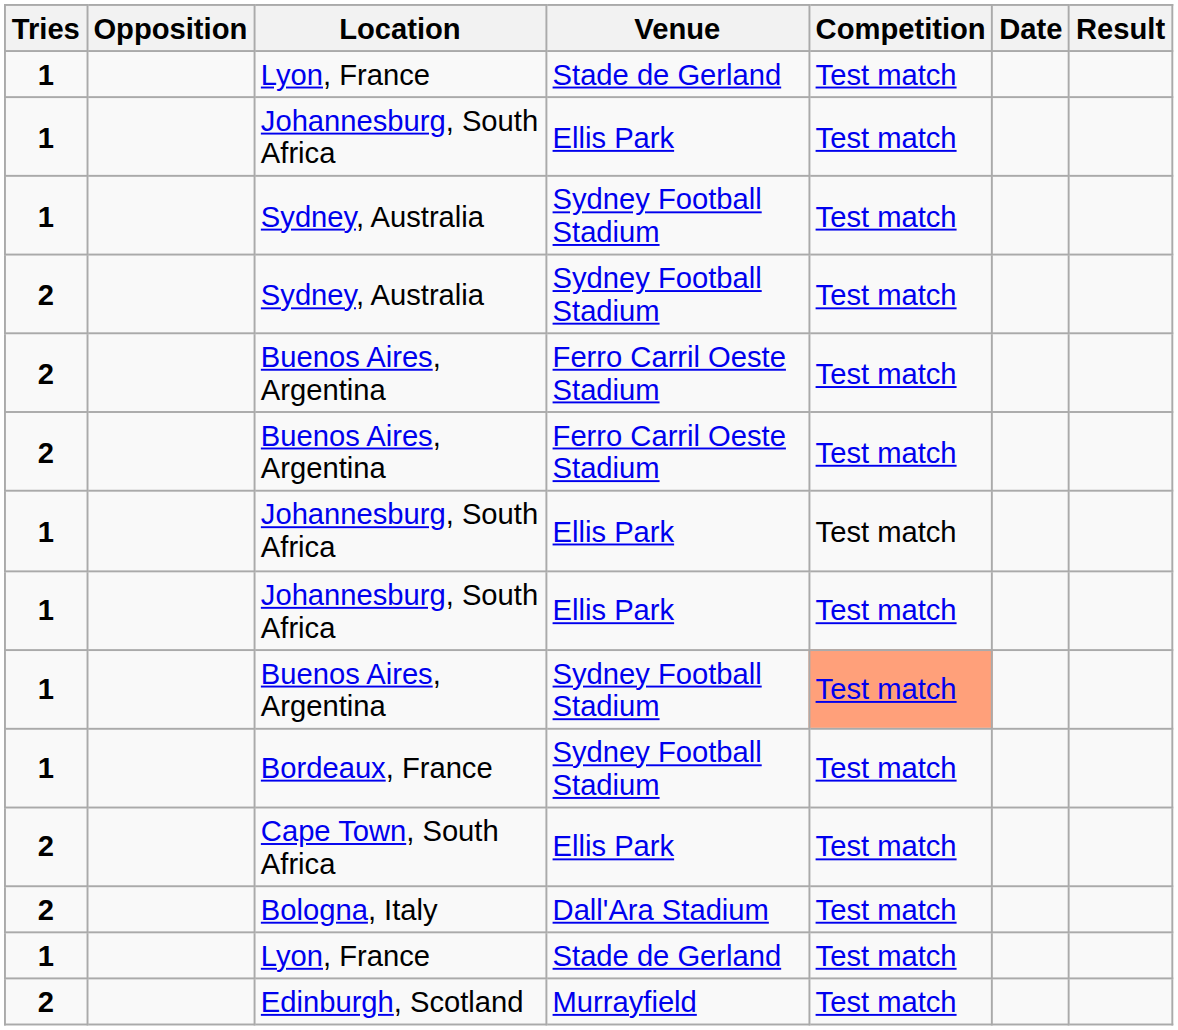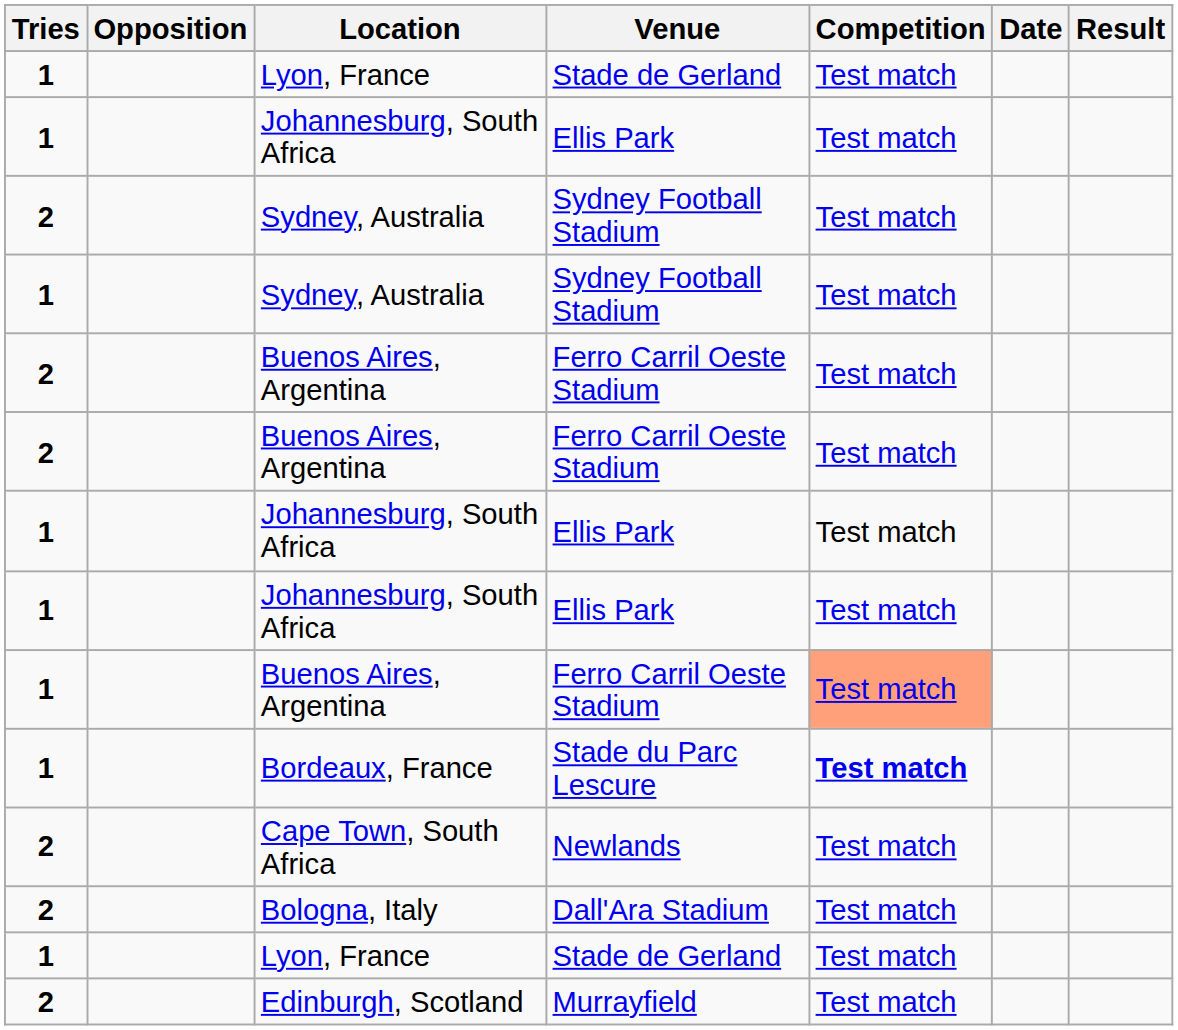rows swapped: 2 / Sydney, Australia <-> 1 / Sydney, Australia
1 / Buenos Aires, Argentina | Venue: Sydney Football Stadium -> Ferro Carril Oeste Stadium
Bordeaux, France | Venue: Sydney Football Stadium -> Stade du Parc Lescure
Bordeaux, France | Competition: normal -> bold
Cape Town, South Africa | Venue: Ellis Park -> Newlands
